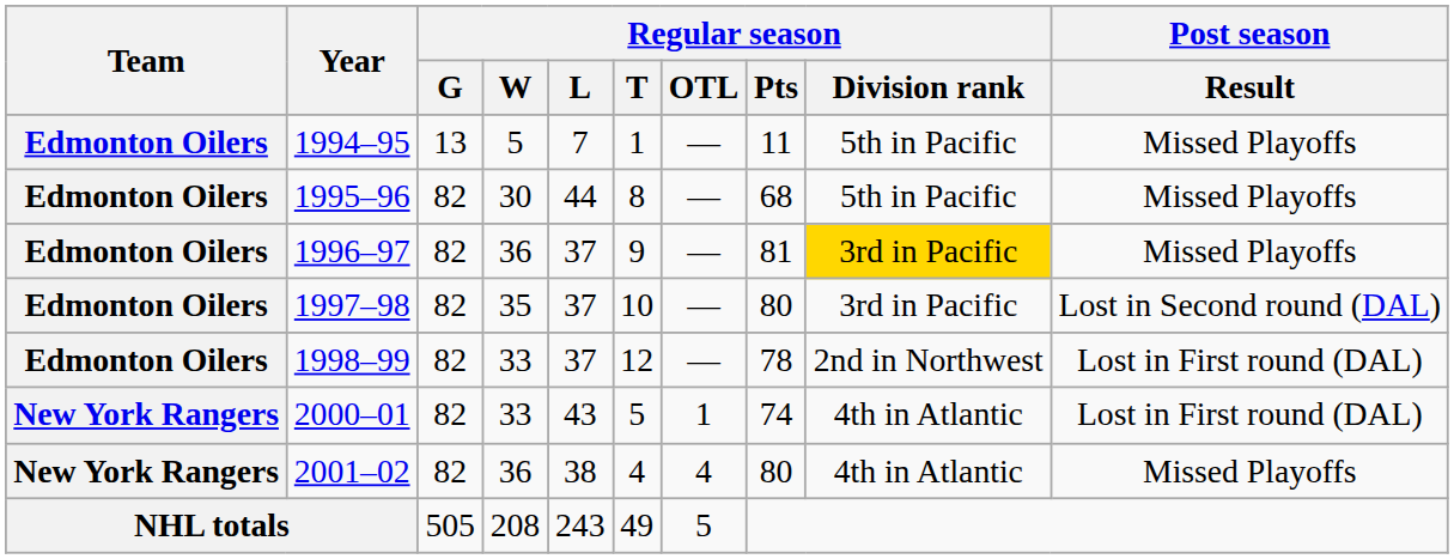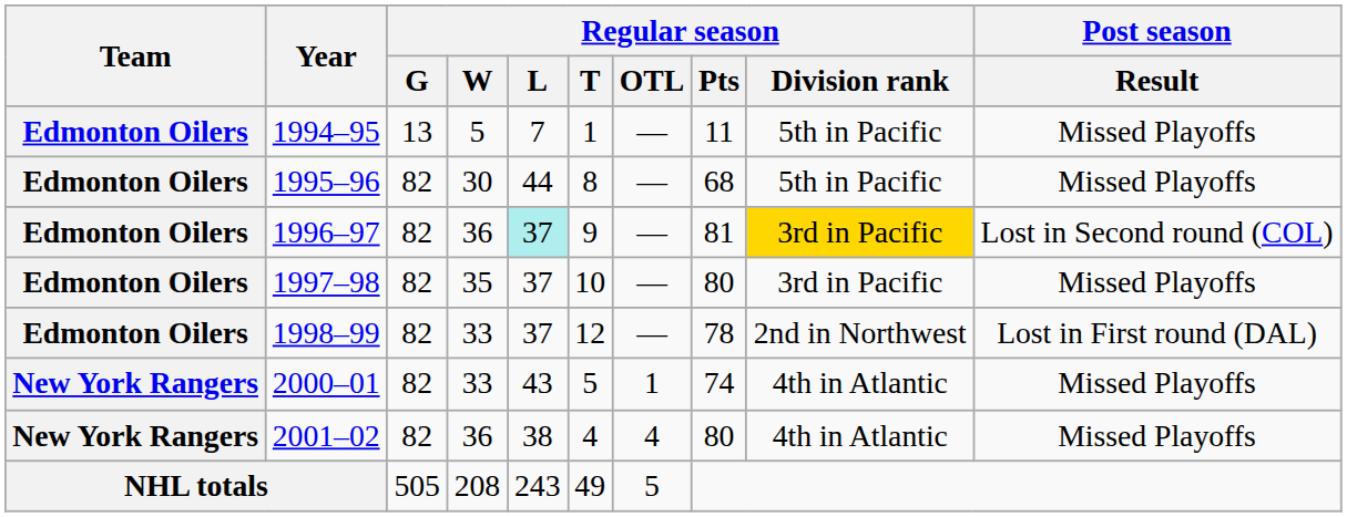1996–97 | Regular season / L: no background -> paleturquoise background
1996–97 | Post season / Result: Missed Playoffs -> Lost in Second round (COL)
1997–98 | Post season / Result: Lost in Second round (DAL) -> Missed Playoffs
2000–01 | Post season / Result: Lost in First round (DAL) -> Missed Playoffs
